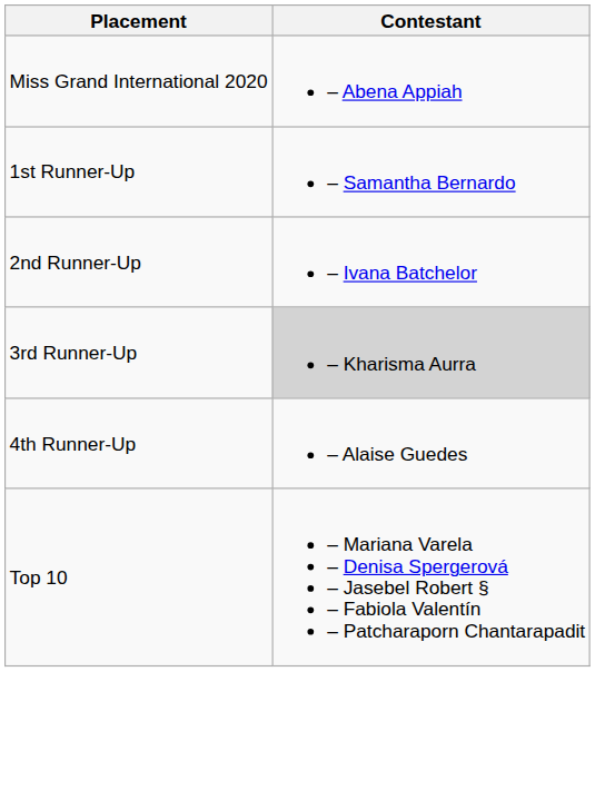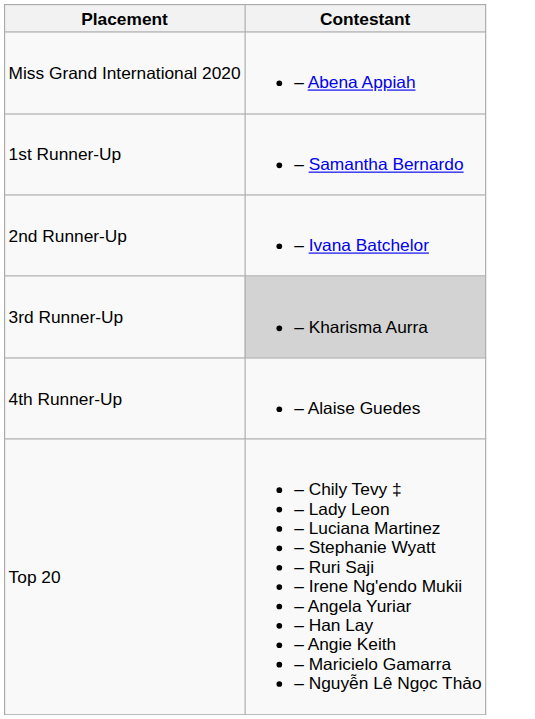- row: Top 10 | – Mariana Varela – Denisa Spergerová – Jasebel Robert § – Fabiola Valentín – Patcharaporn Chantarapadit
+ row: Top 20 | – Chily Tevy ‡ – Lady Leon – Luciana Martinez – Stephanie Wyatt – Ruri Saji – Irene Ng'endo Mukii – Angela Yuriar – Han Lay – Angie Keith – Maricielo Gamarra – Nguyễn Lê Ngọc Thảo
